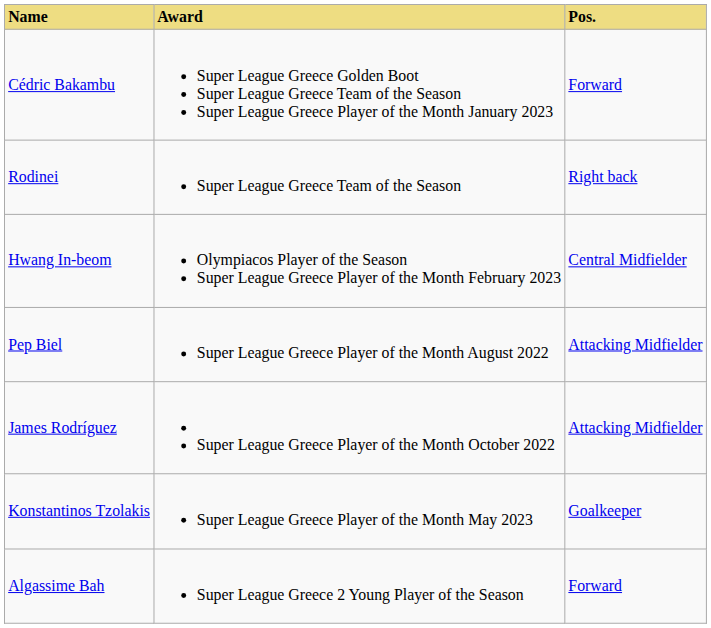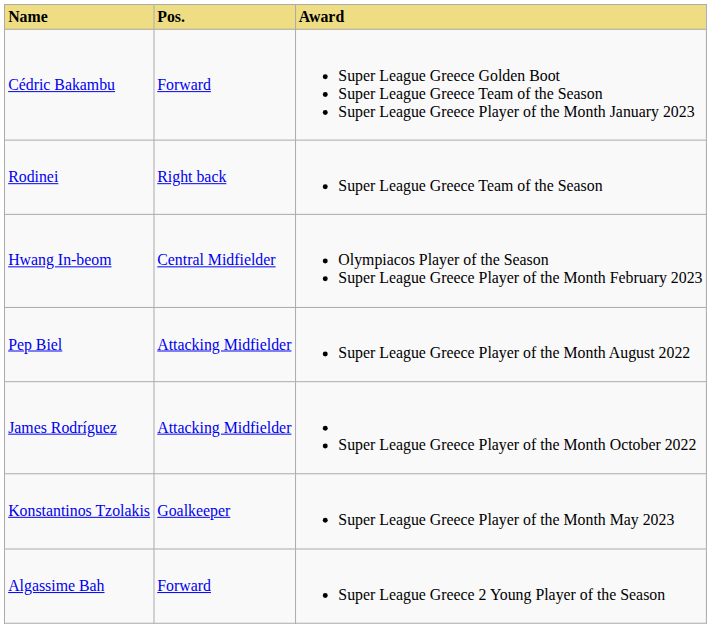columns swapped: Pos. <-> Award
